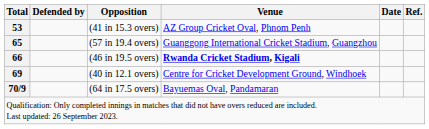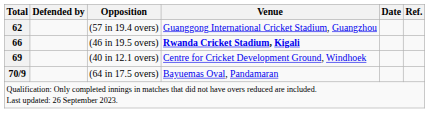- row: 53 | (41 in 15.3 overs) | AZ Group Cricket Oval, Phnom Penh
(57 in 19.4 overs) | Total: 65 -> 62
